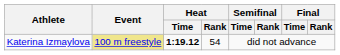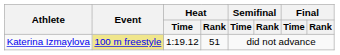Katerina Izmaylova | Heat / Time: bold -> normal
Katerina Izmaylova | Heat / Rank: 54 -> 51
